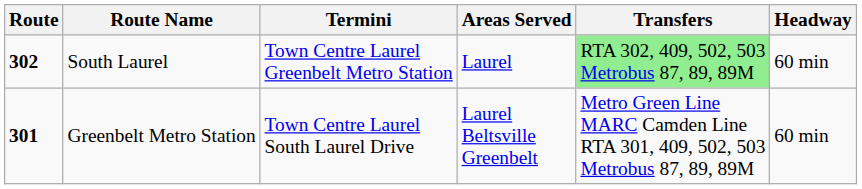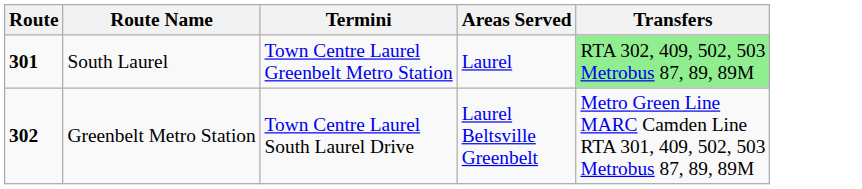- column: Headway | 60 min | 60 min
South Laurel | Route: 302 -> 301
Greenbelt Metro Station | Route: 301 -> 302
